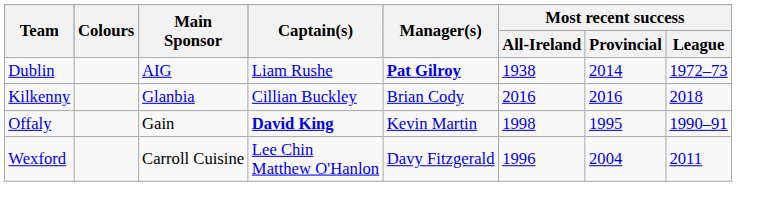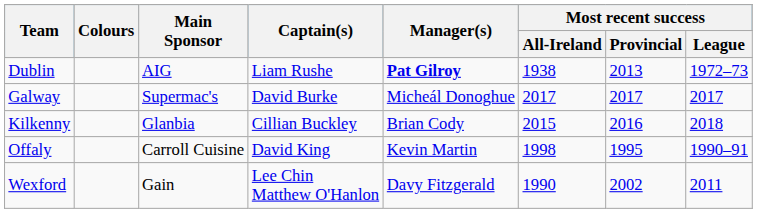Dublin | Most recent success / Provincial: 2014 -> 2013
+ row: Galway | Supermac's | David Burke | Micheál Donoghue | 2017 | 2017 | 2017
Kilkenny | Most recent success / All-Ireland: 2016 -> 2015
Offaly | Main Sponsor: Gain -> Carroll Cuisine
Offaly | Captain(s): bold -> normal
Wexford | Main Sponsor: Carroll Cuisine -> Gain
Wexford | Most recent success / All-Ireland: 1996 -> 1990
Wexford | Most recent success / Provincial: 2004 -> 2002
